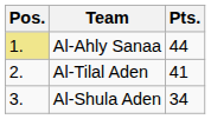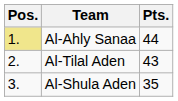Al-Tilal Aden | Pts.: 41 -> 43
Al-Shula Aden | Pts.: 34 -> 35
